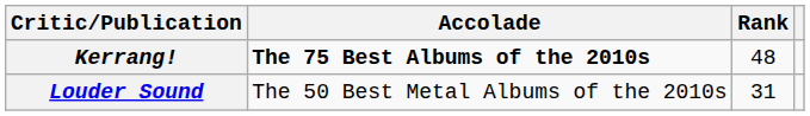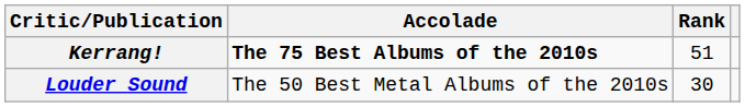Kerrang! | Rank: 48 -> 51
Louder Sound | Rank: 31 -> 30
